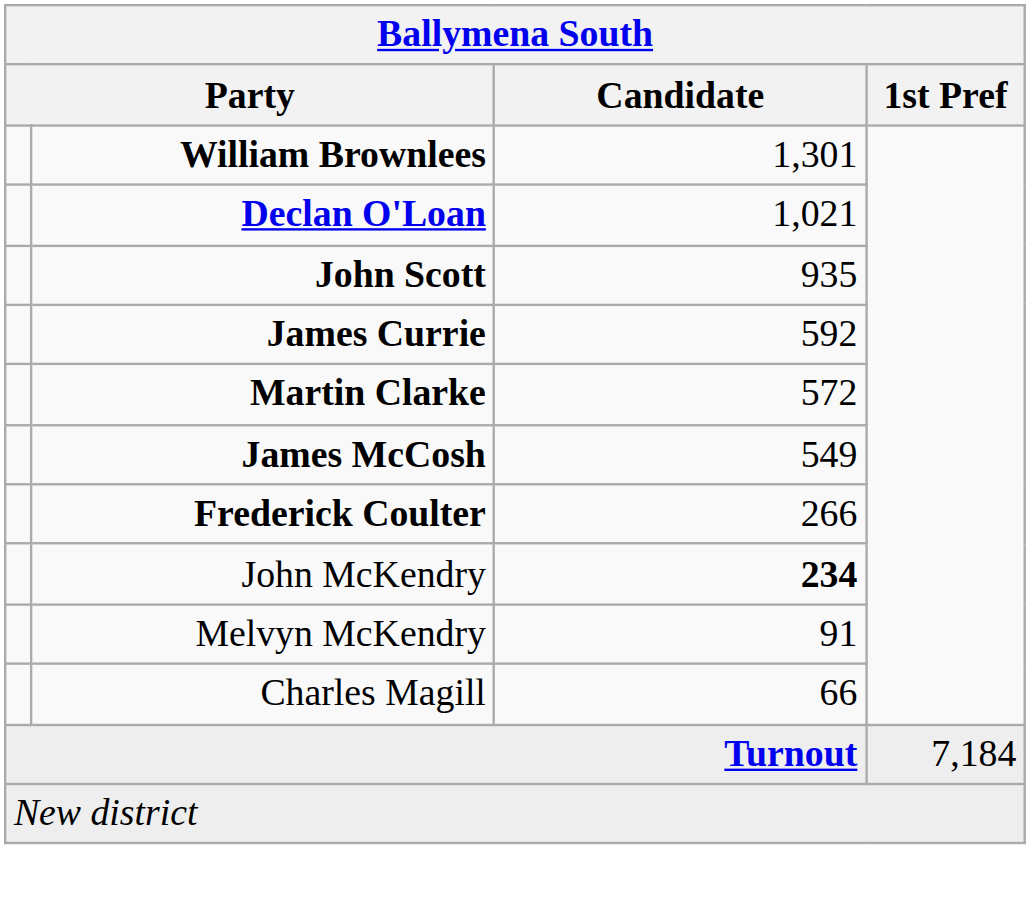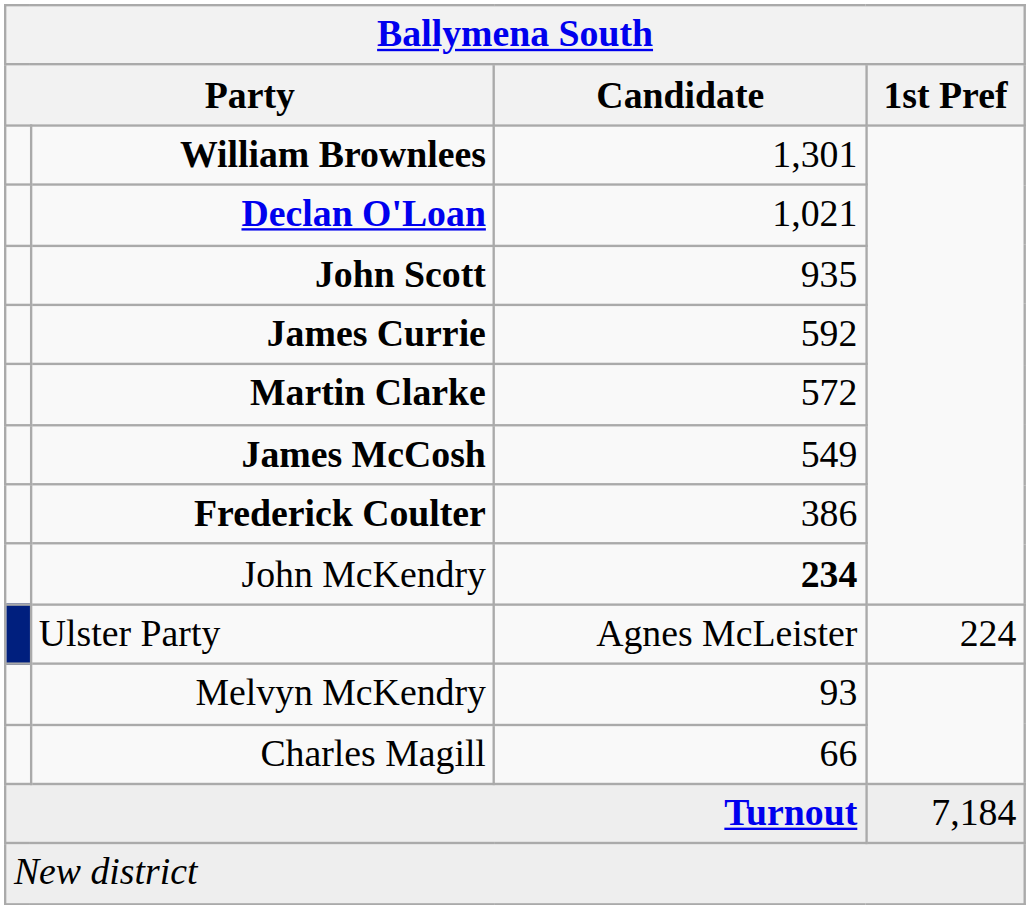Frederick Coulter | Candidate: 266 -> 386
+ row: Ulster Party | Agnes McLeister | 224
Melvyn McKendry | Candidate: 91 -> 93
